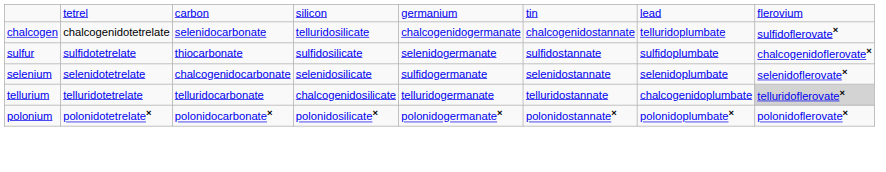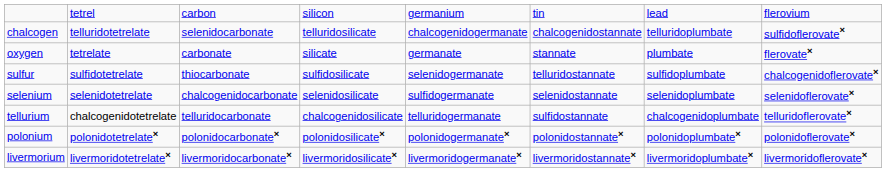chalcogen | column 2: chalcogenidotetrelate -> telluridotetrelate
+ row: oxygen | tetrelate | carbonate | silicate | germanate | stannate | plumbate | flerovate×
sulfur | column 6: sulfidostannate -> telluridostannate
tellurium | column 2: telluridotetrelate -> chalcogenidotetrelate
tellurium | column 6: telluridostannate -> sulfidostannate
tellurium | column 8: lightgrey background -> no background
+ row: livermorium | livermoridotetrelate× | livermoridocarbonate× | livermoridosilicate× | livermoridogermanate× | livermoridostannate× | livermoridoplumbate× | livermoridoflerovate×
